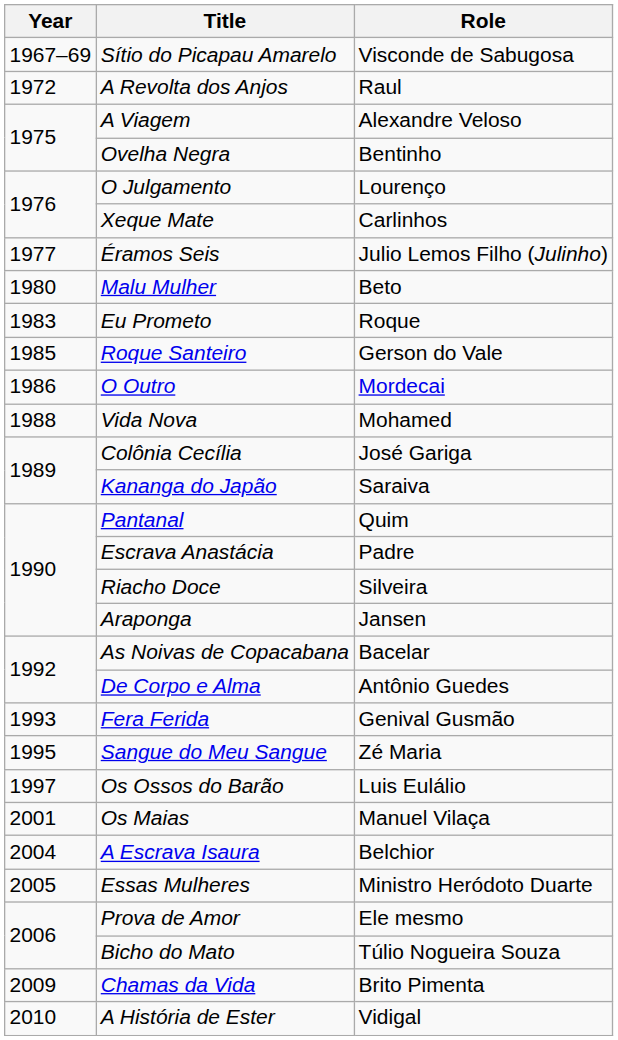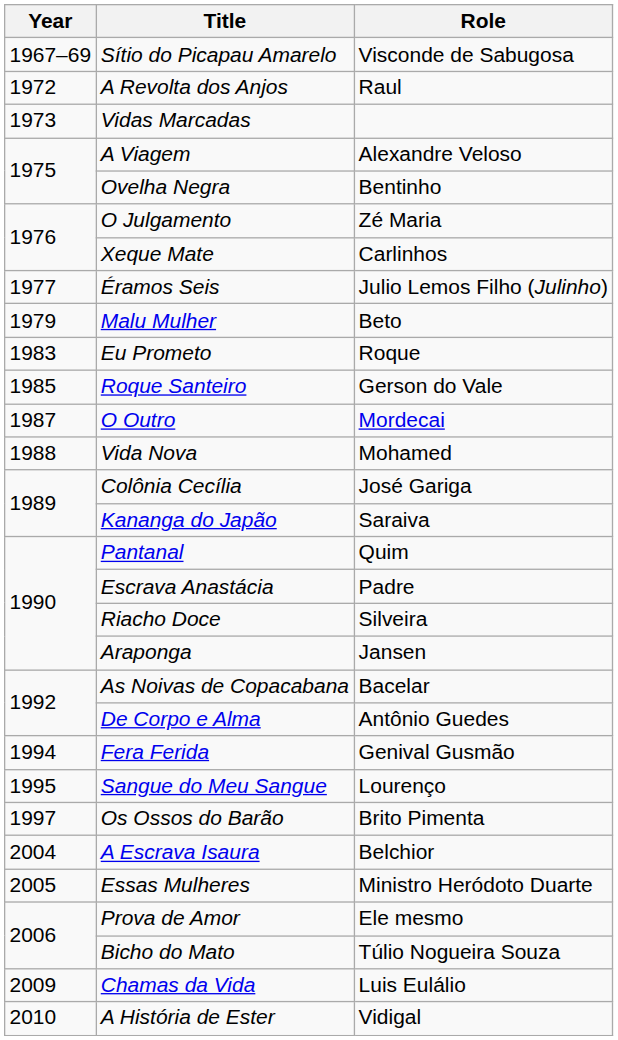+ row: 1973 | Vidas Marcadas
O Julgamento | Role: Lourenço -> Zé Maria
Malu Mulher | Year: 1980 -> 1979
O Outro | Year: 1986 -> 1987
Fera Ferida | Year: 1993 -> 1994
Sangue do Meu Sangue | Role: Zé Maria -> Lourenço
Os Ossos do Barão | Role: Luis Eulálio -> Brito Pimenta
- row: 2001 | Os Maias | Manuel Vilaça
Chamas da Vida | Role: Brito Pimenta -> Luis Eulálio
